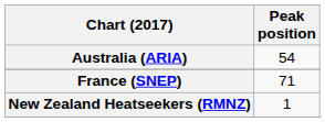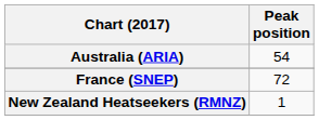France (SNEP) | Peak position: 71 -> 72
